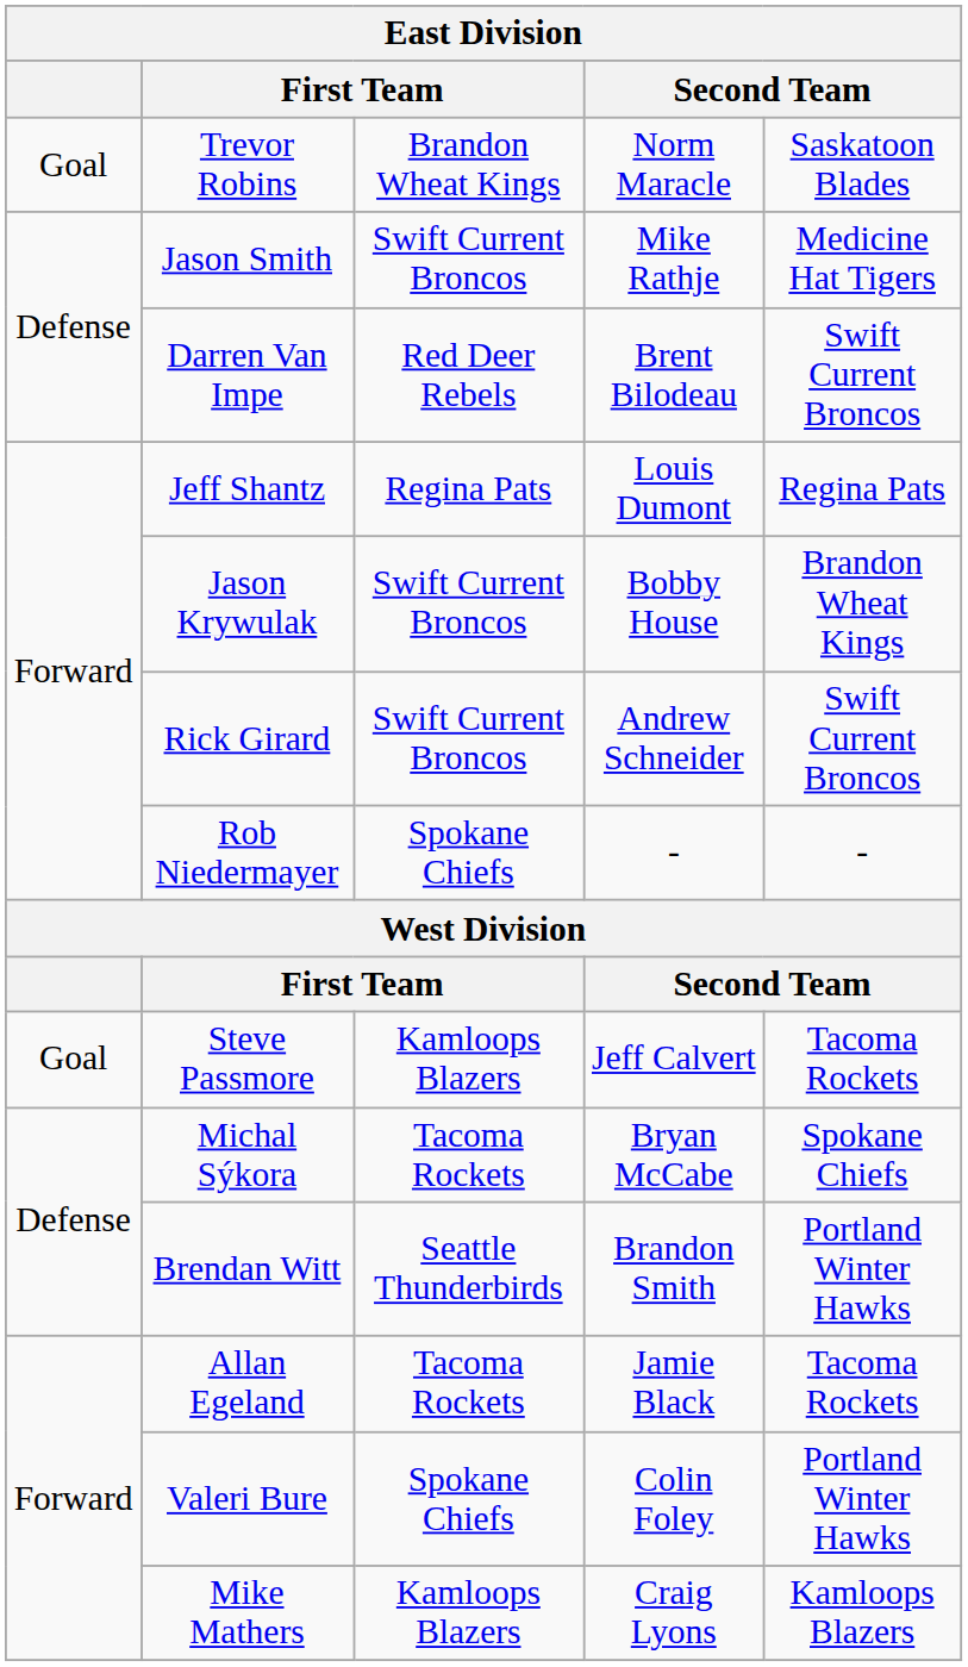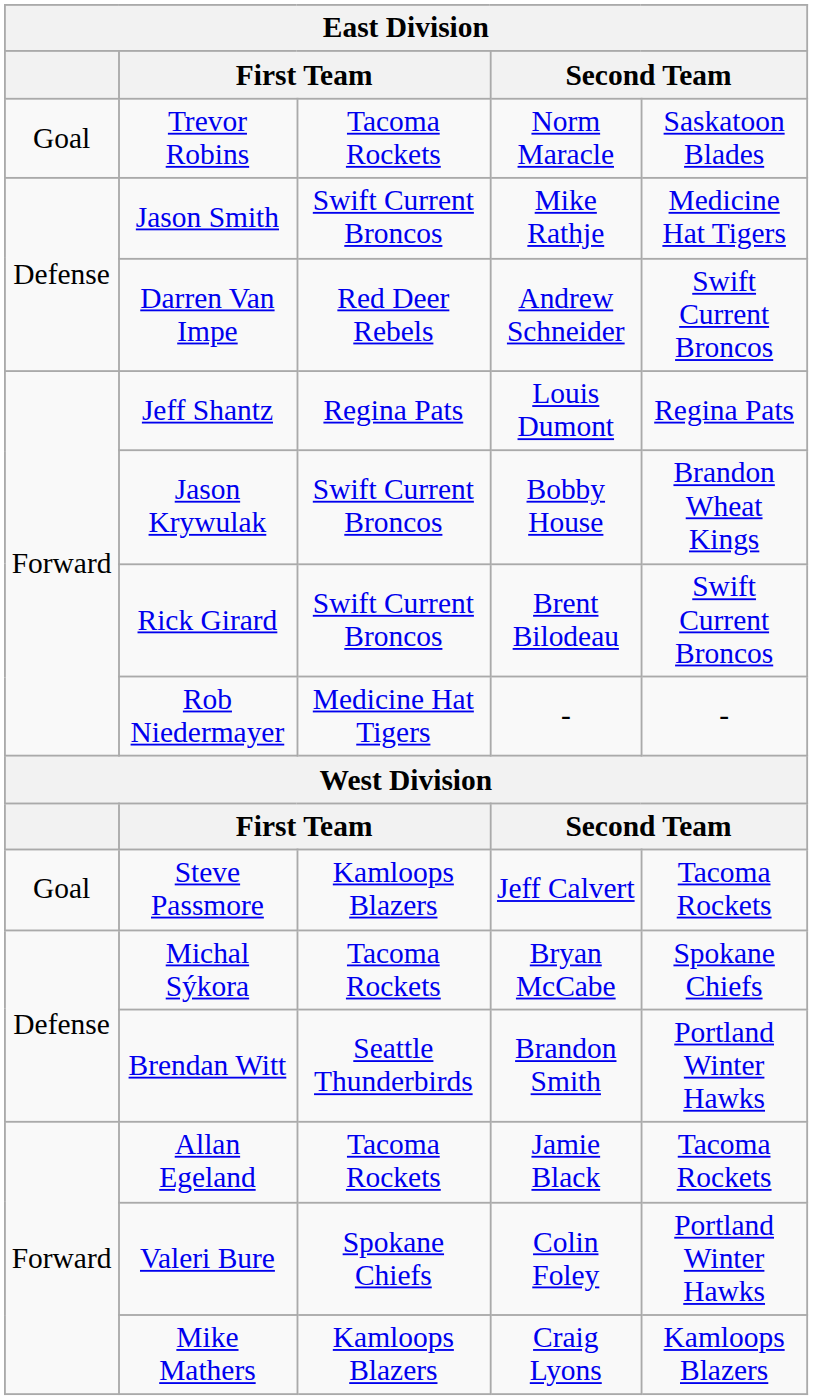Trevor Robins | column 3: Brandon Wheat Kings -> Tacoma Rockets
Darren Van Impe | column 4: Brent Bilodeau -> Andrew Schneider
Rick Girard | column 4: Andrew Schneider -> Brent Bilodeau
Rob Niedermayer | column 3: Spokane Chiefs -> Medicine Hat Tigers
